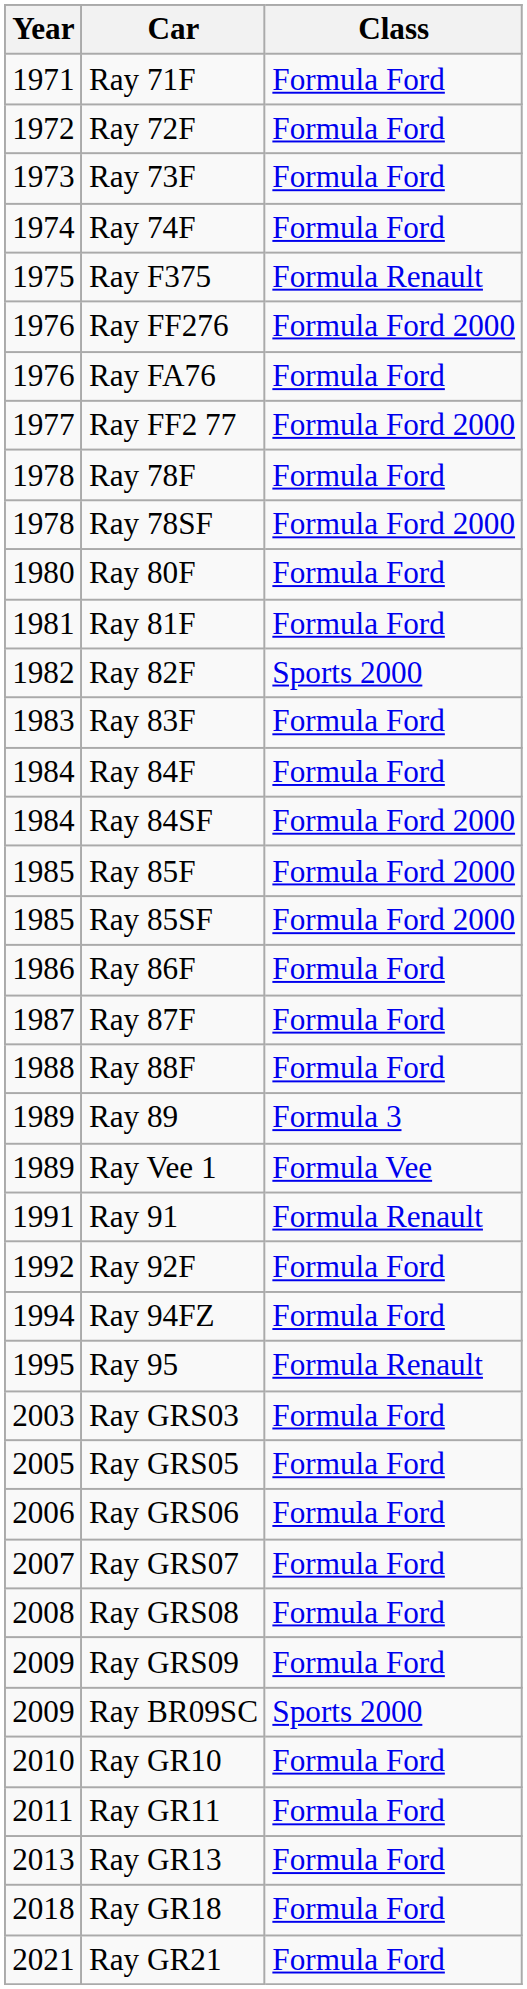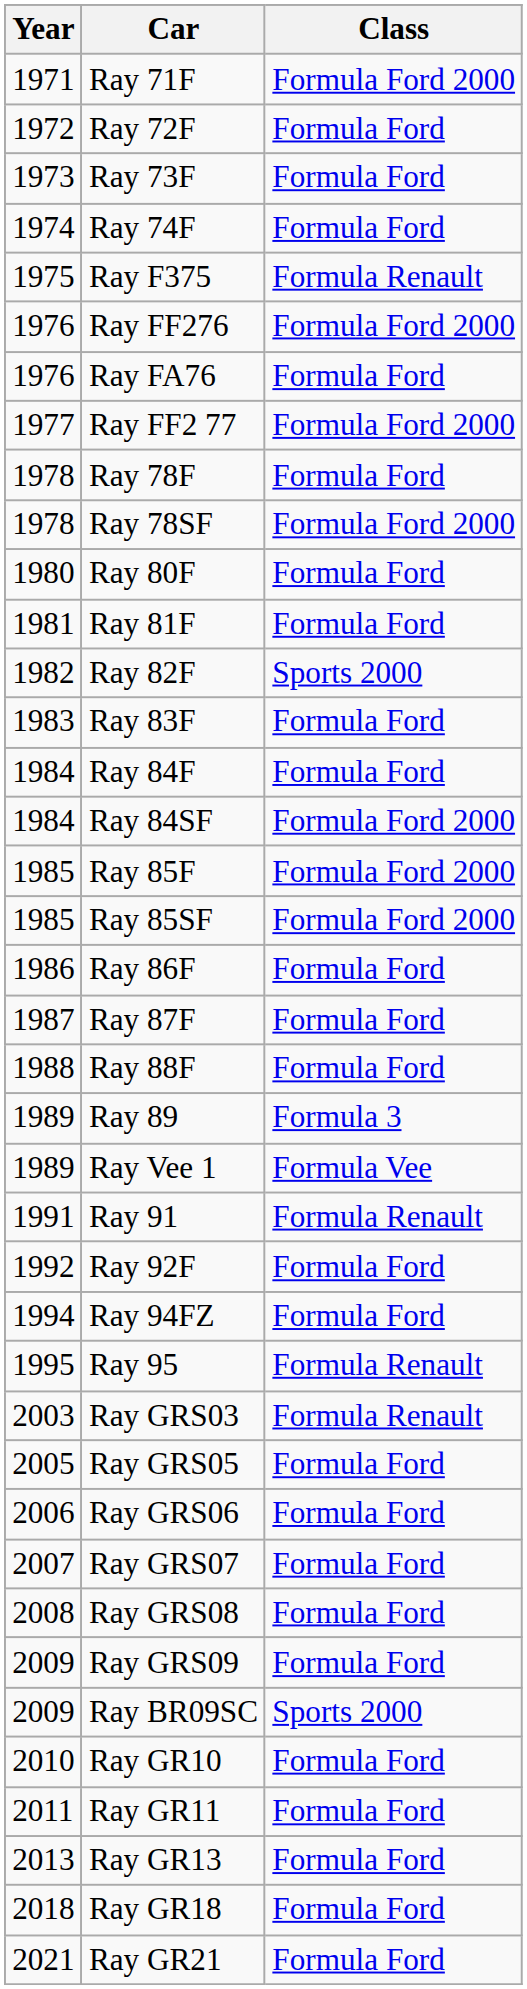Ray 71F | Class: Formula Ford -> Formula Ford 2000
Ray GRS03 | Class: Formula Ford -> Formula Renault
